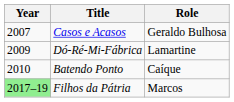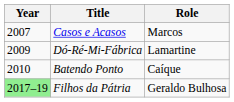Casos e Acasos | Role: Geraldo Bulhosa -> Marcos
Filhos da Pátria | Role: Marcos -> Geraldo Bulhosa
